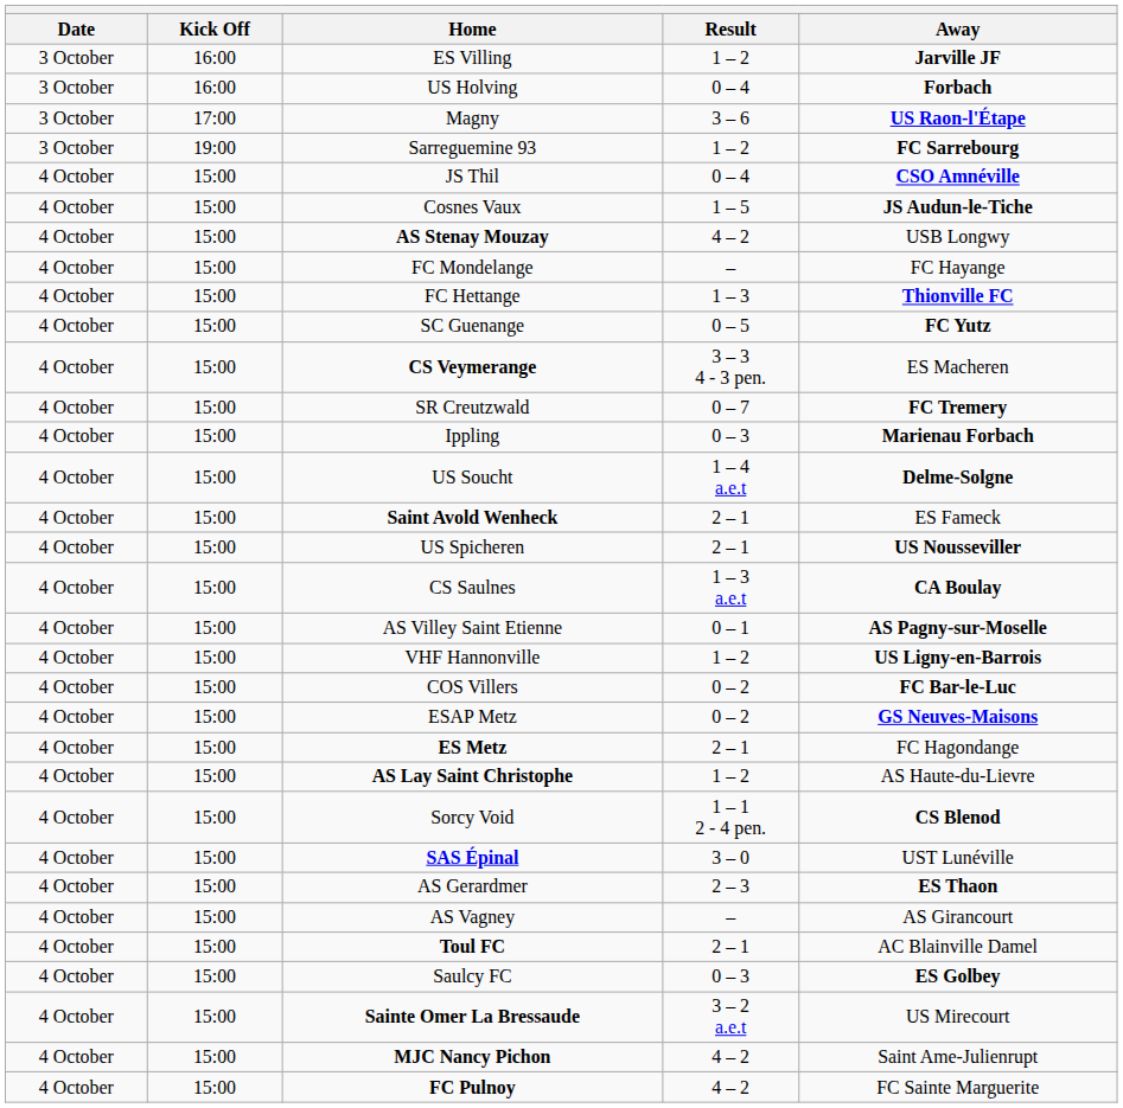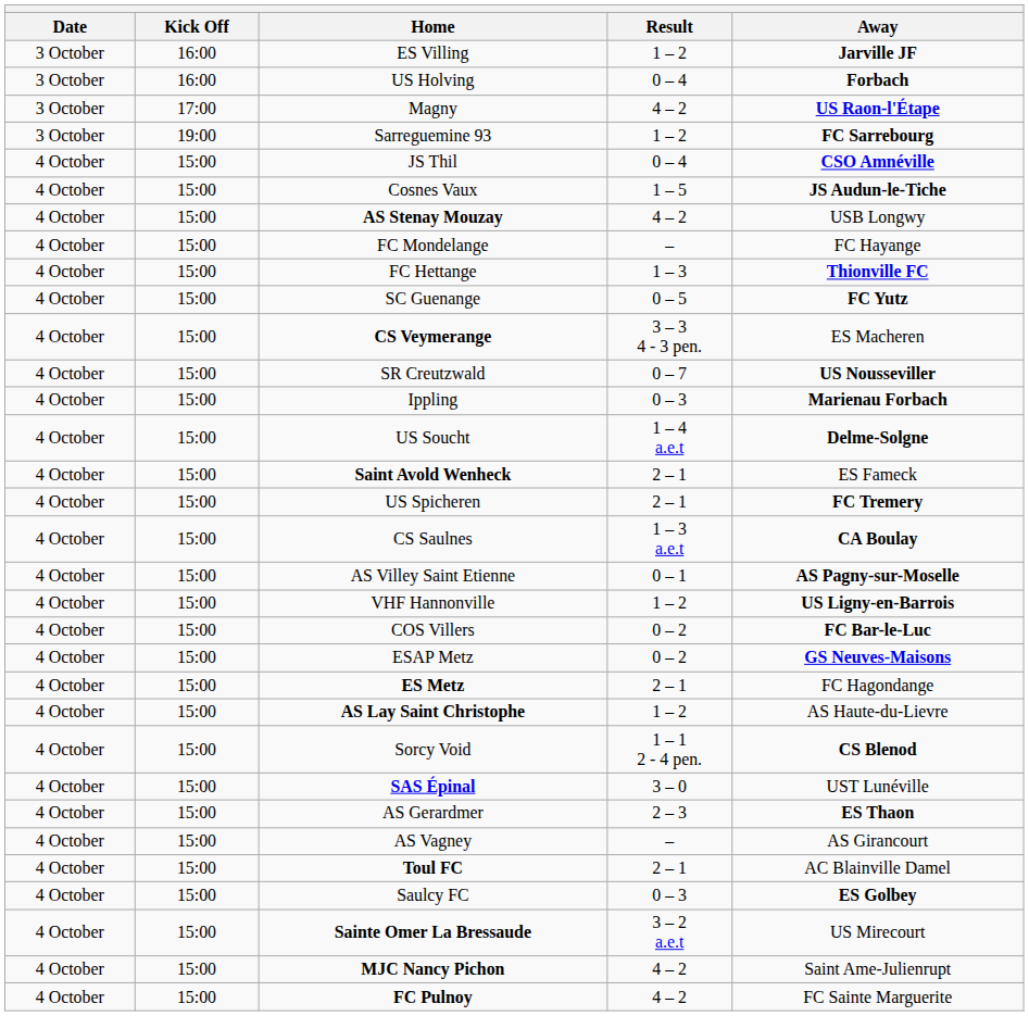Magny | Result: 3 – 6 -> 4 – 2
SR Creutzwald | Away: FC Tremery -> US Nousseviller
US Spicheren | Away: US Nousseviller -> FC Tremery
